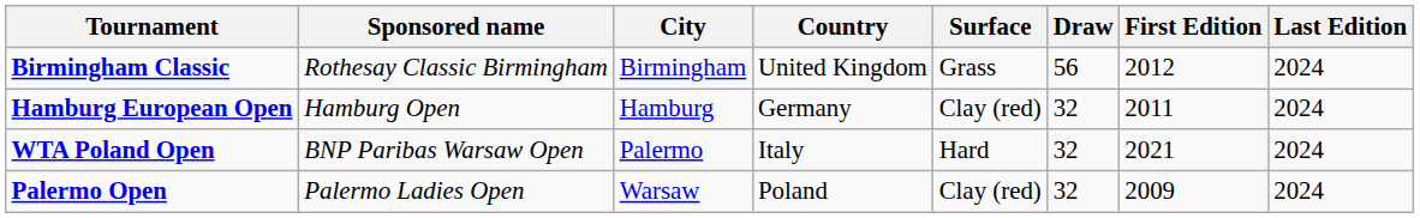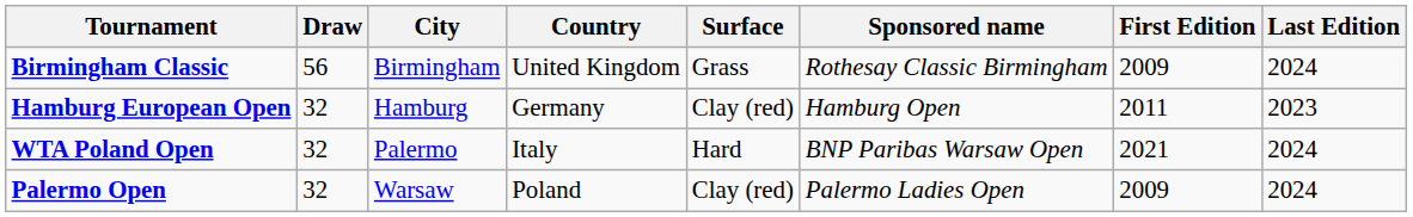columns swapped: Sponsored name <-> Draw
Birmingham Classic | First Edition: 2012 -> 2009
Hamburg European Open | Last Edition: 2024 -> 2023
